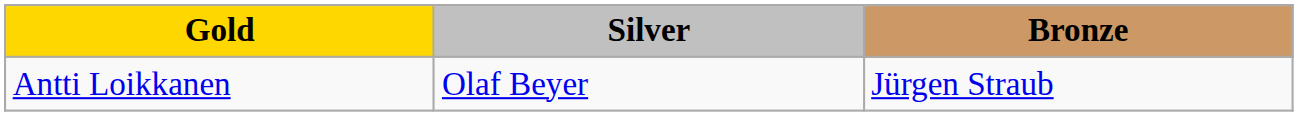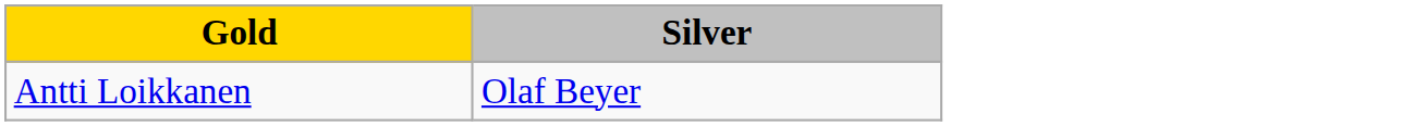- column: Bronze | Jürgen Straub
